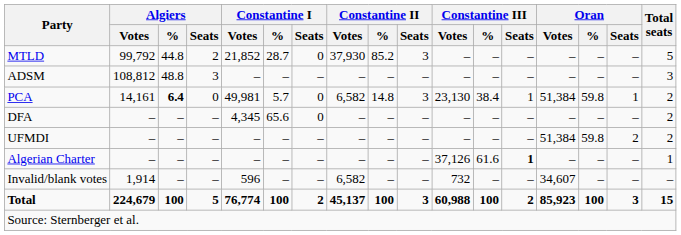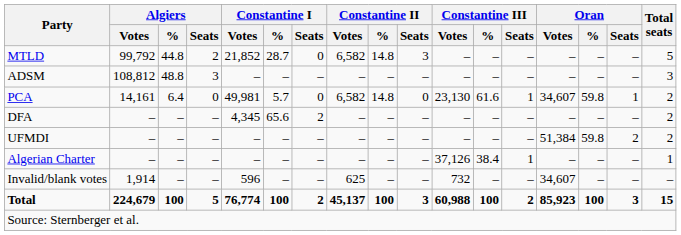MTLD | Constantine II / Votes: 37,930 -> 6,582
MTLD | Constantine II / %: 85.2 -> 14.8
PCA | Algiers / %: bold -> normal
PCA | Constantine II / Seats: 3 -> 0
PCA | Constantine III / %: 38.4 -> 61.6
PCA | Oran / Votes: 51,384 -> 34,607
DFA | Constantine I / Seats: 0 -> 2
Algerian Charter | Constantine III / %: 61.6 -> 38.4
Algerian Charter | Constantine III / Seats: bold -> normal
Invalid/blank votes | Constantine II / Votes: 6,582 -> 625
